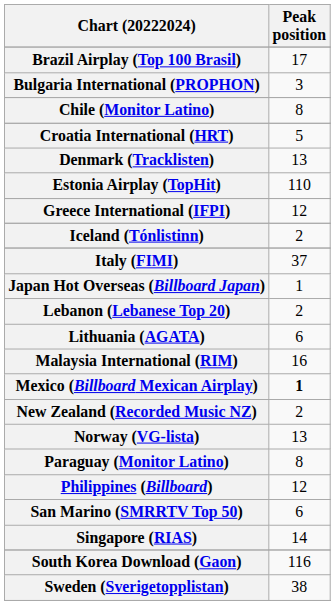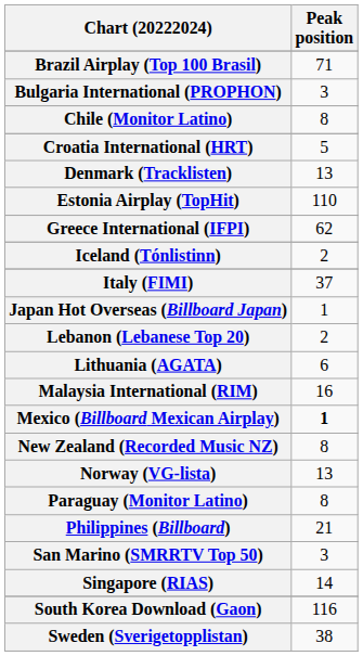Brazil Airplay (Top 100 Brasil) | Peak position: 17 -> 71
Greece International (IFPI) | Peak position: 12 -> 62
New Zealand (Recorded Music NZ) | Peak position: 2 -> 8
Philippines (Billboard) | Peak position: 12 -> 21
San Marino (SMRRTV Top 50) | Peak position: 6 -> 3
